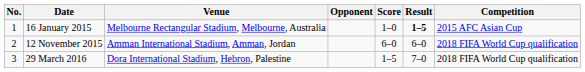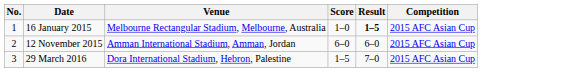- column: Opponent
12 November 2015 | Competition: 2018 FIFA World Cup qualification -> 2015 AFC Asian Cup
29 March 2016 | Competition: 2018 FIFA World Cup qualification -> 2015 AFC Asian Cup
